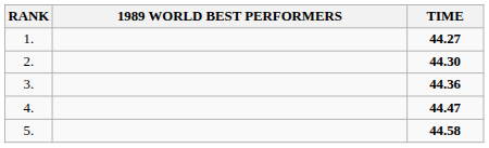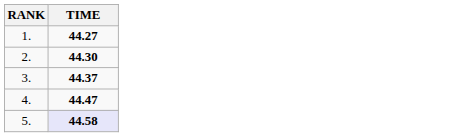- column: 1989 WORLD BEST PERFORMERS
3. | TIME: 44.36 -> 44.37
5. | TIME: no background -> lavender background
